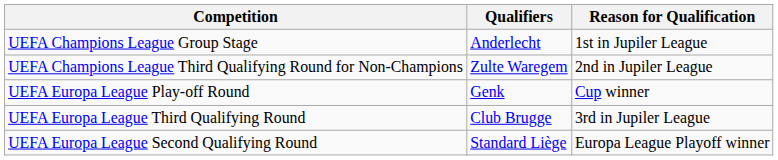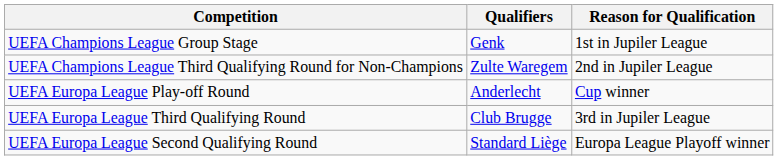UEFA Champions League Group Stage | Qualifiers: Anderlecht -> Genk
UEFA Europa League Play-off Round | Qualifiers: Genk -> Anderlecht
